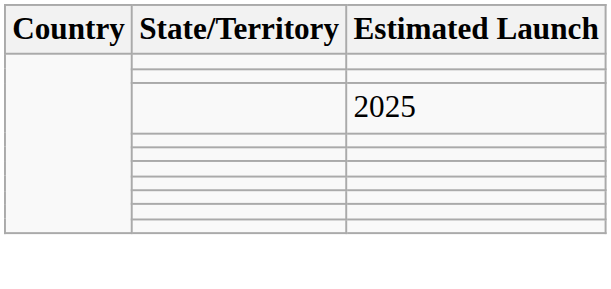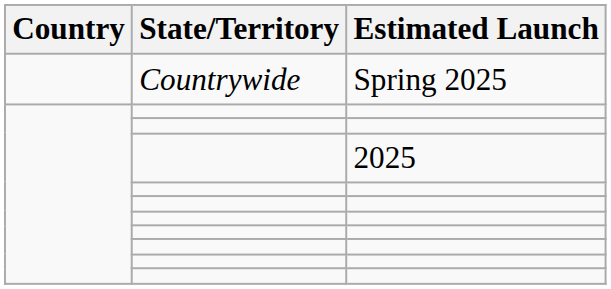+ row: Countrywide | Spring 2025
